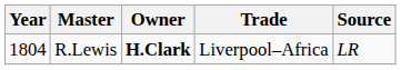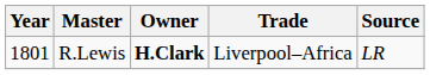R.Lewis | Year: 1804 -> 1801
